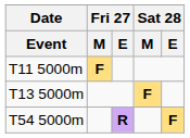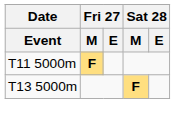- row: T54 5000m | R | F
